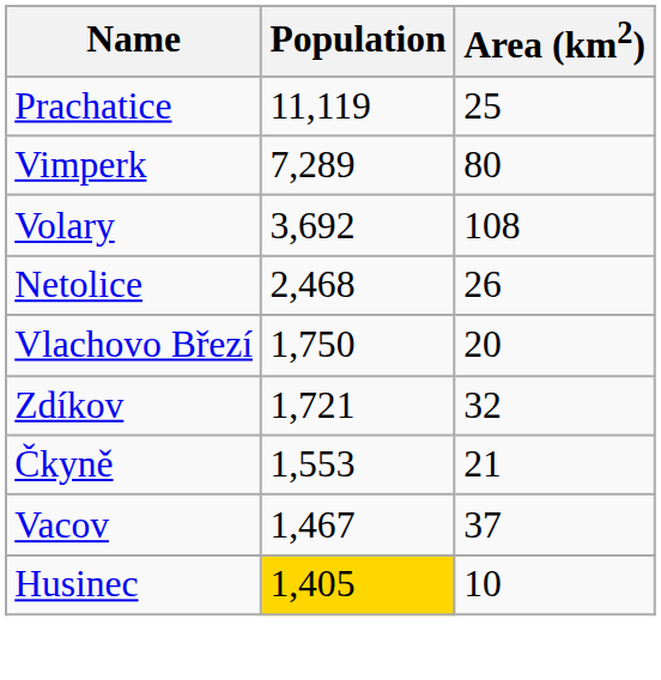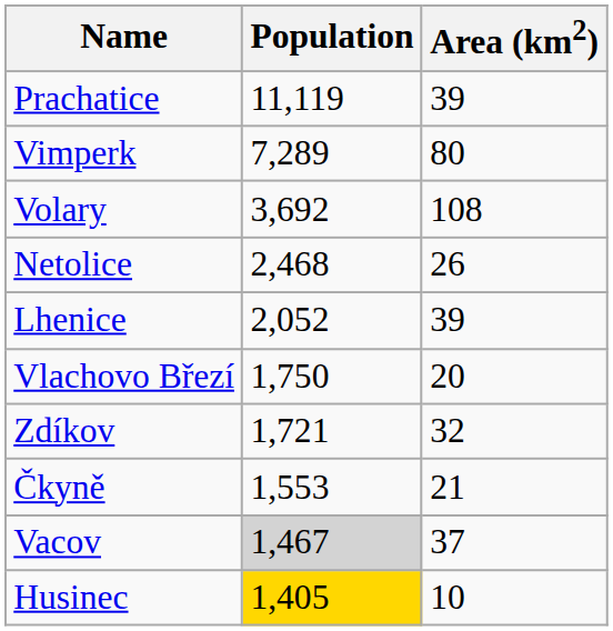Prachatice | Area (km2): 25 -> 39
+ row: Lhenice | 2,052 | 39
Vacov | Population: no background -> lightgrey background
